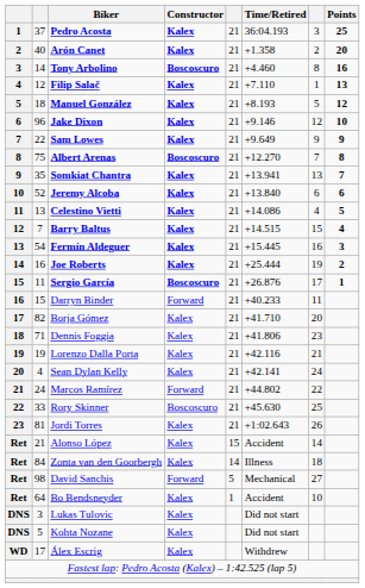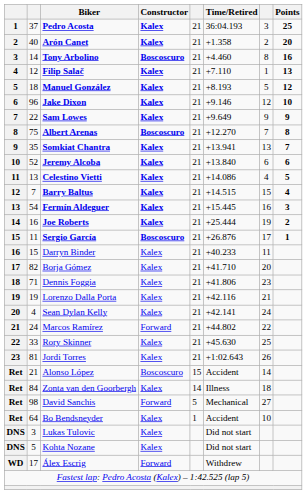Darryn Binder | Constructor: Forward -> Kalex
Rory Skinner | Constructor: Boscoscuro -> Kalex
Alonso López | Constructor: Kalex -> Boscoscuro
Álex Escrig | Constructor: Kalex -> Forward
